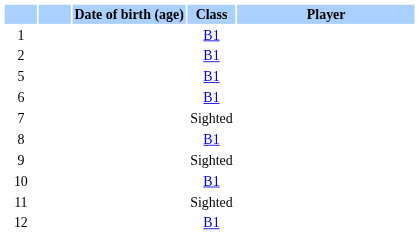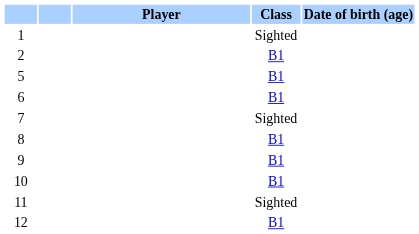columns swapped: Player <-> Date of birth (age)
1 | Class: B1 -> Sighted
9 | Class: Sighted -> B1
